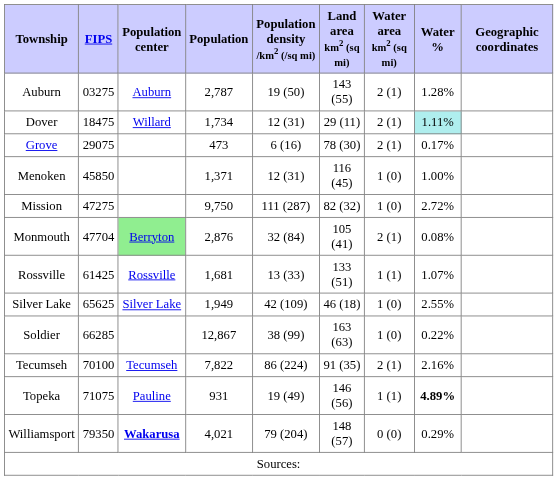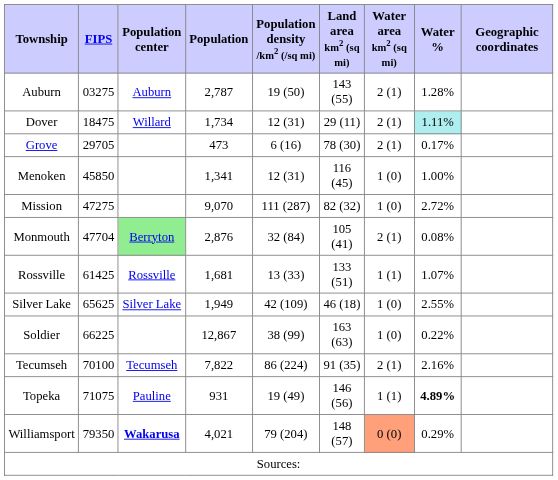Grove | FIPS: 29075 -> 29705
Menoken | Population: 1,371 -> 1,341
Mission | Population: 9,750 -> 9,070
Soldier | FIPS: 66285 -> 66225
Williamsport | Water area km2 (sq mi): no background -> lightsalmon background
